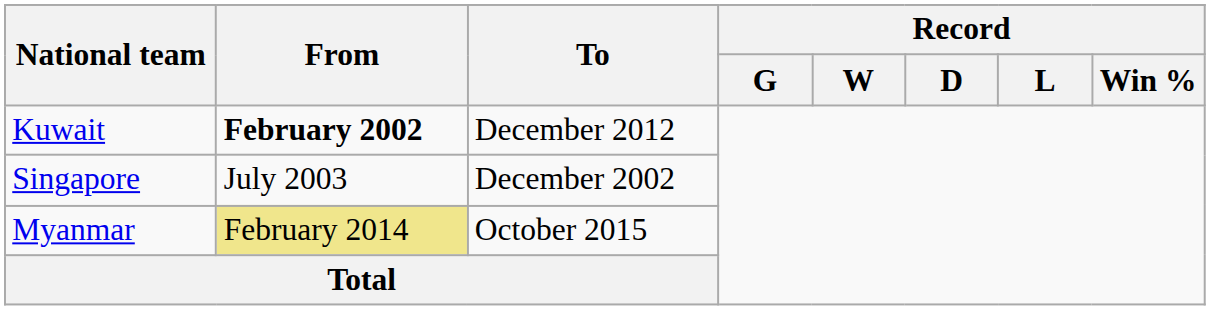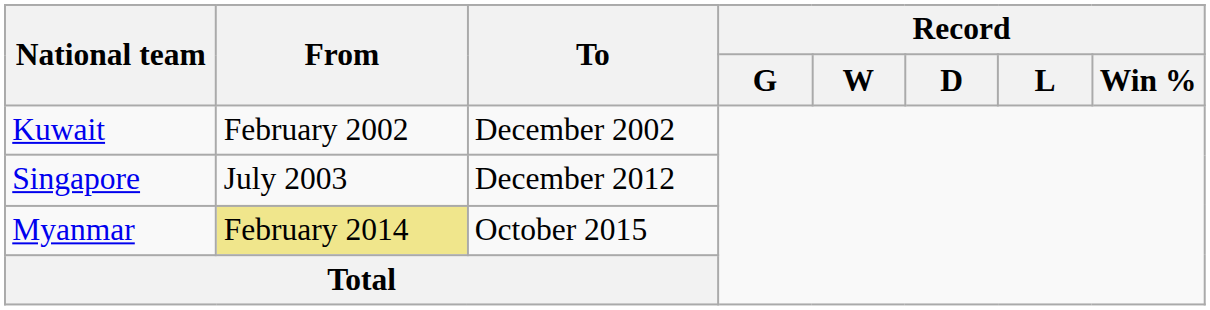Kuwait | From: bold -> normal
Kuwait | To: December 2012 -> December 2002
Singapore | To: December 2002 -> December 2012
